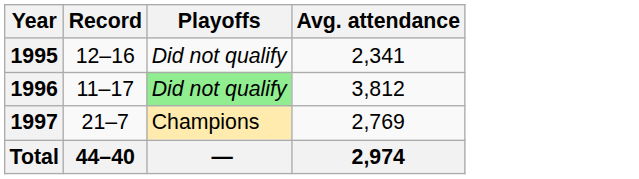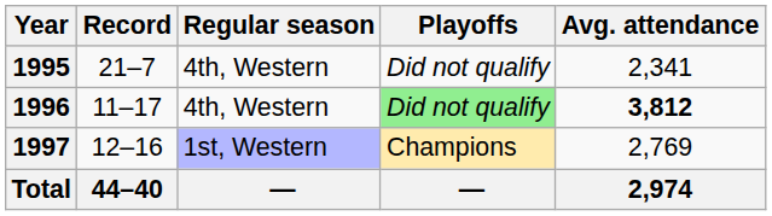+ column: Regular season | 4th, Western | 4th, Western | 1st, Western | —
1995 | Record: 12–16 -> 21–7
1996 | Avg. attendance: normal -> bold
1997 | Record: 21–7 -> 12–16
